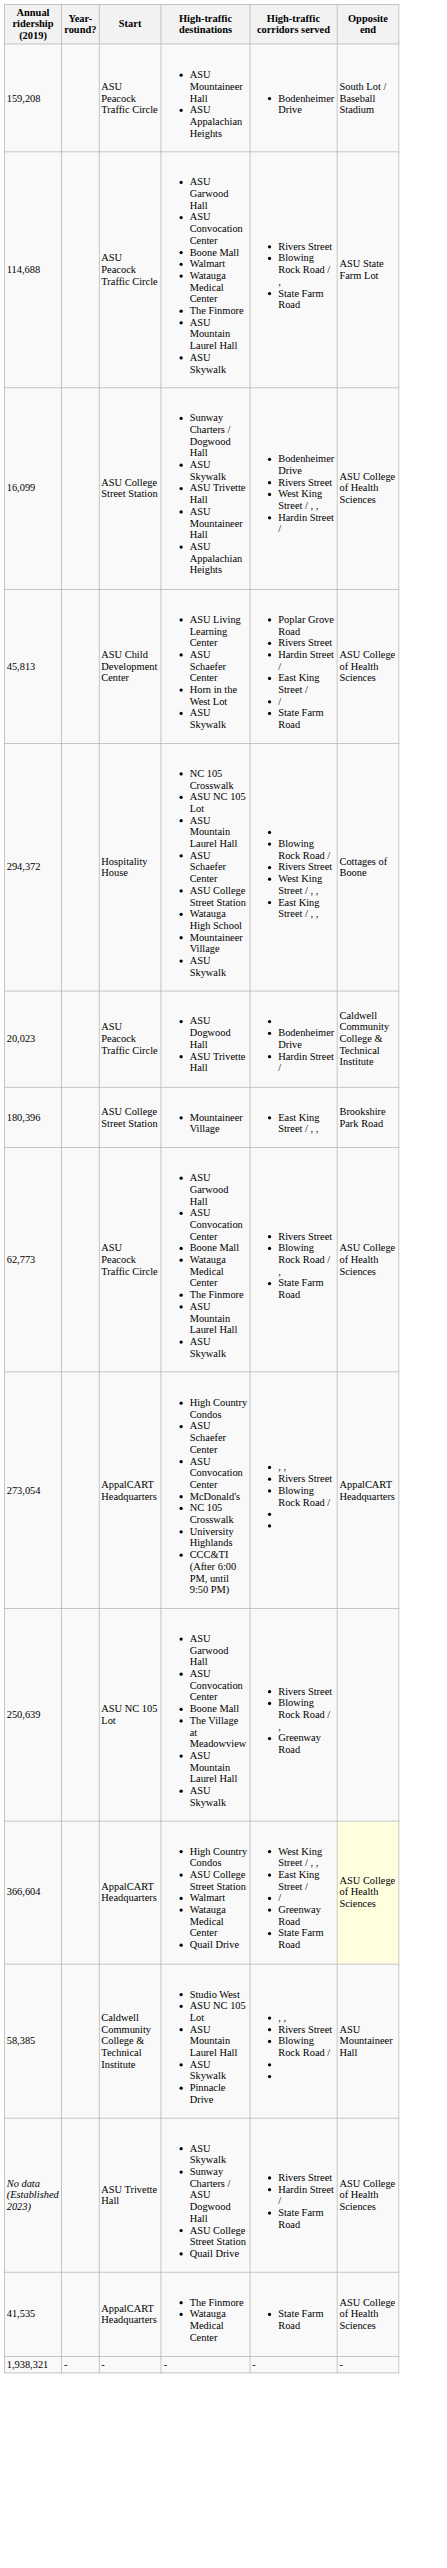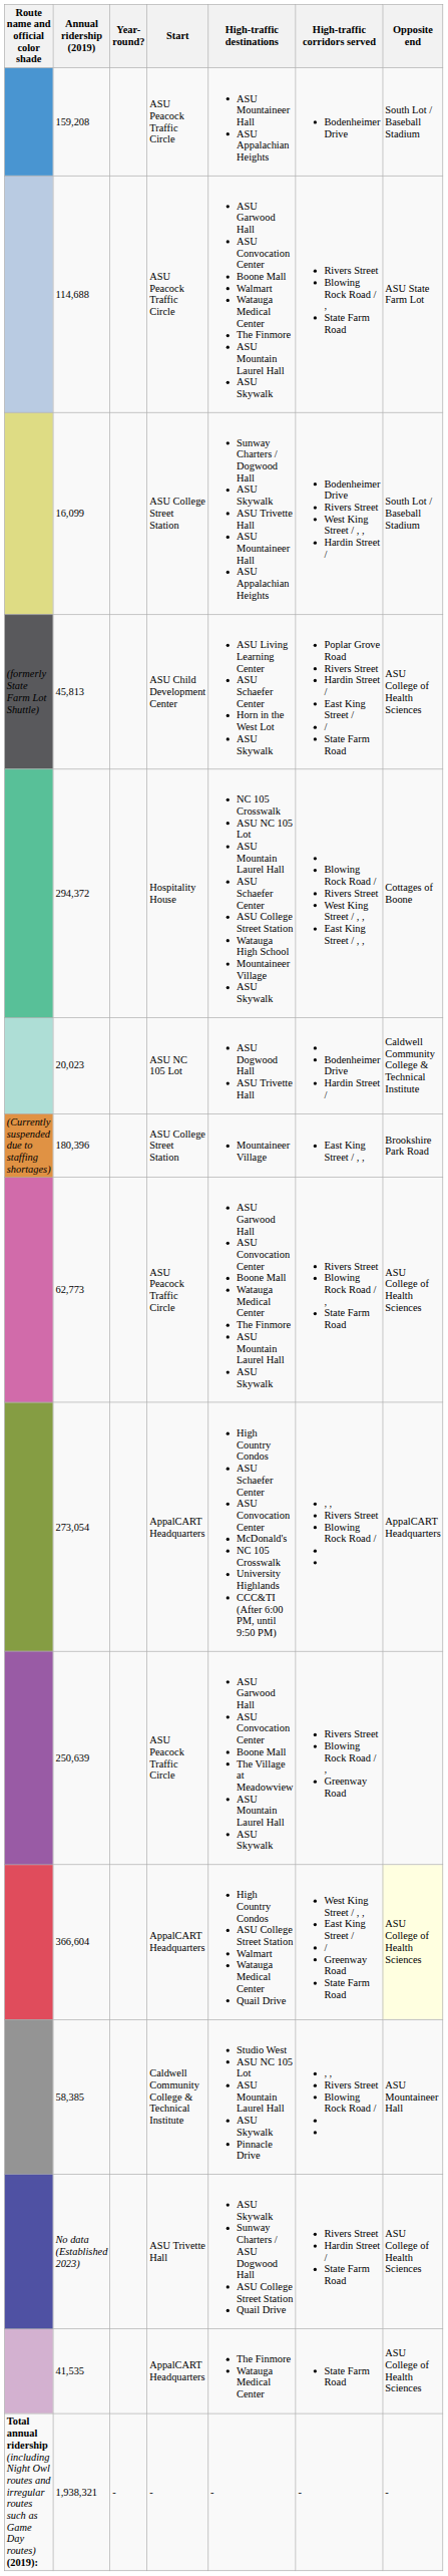+ column: Route name and official color shade | (formerly State Farm Lot Shuttle) | (Currently suspended due to staffing shortages) | Total annual ridership (including Night Owl routes and irregular routes such as Game Day routes) (2019):
16,099 | Opposite end: ASU College of Health Sciences -> South Lot / Baseball Stadium
20,023 | Start: ASU Peacock Traffic Circle -> ASU NC 105 Lot
250,639 | Start: ASU NC 105 Lot -> ASU Peacock Traffic Circle
